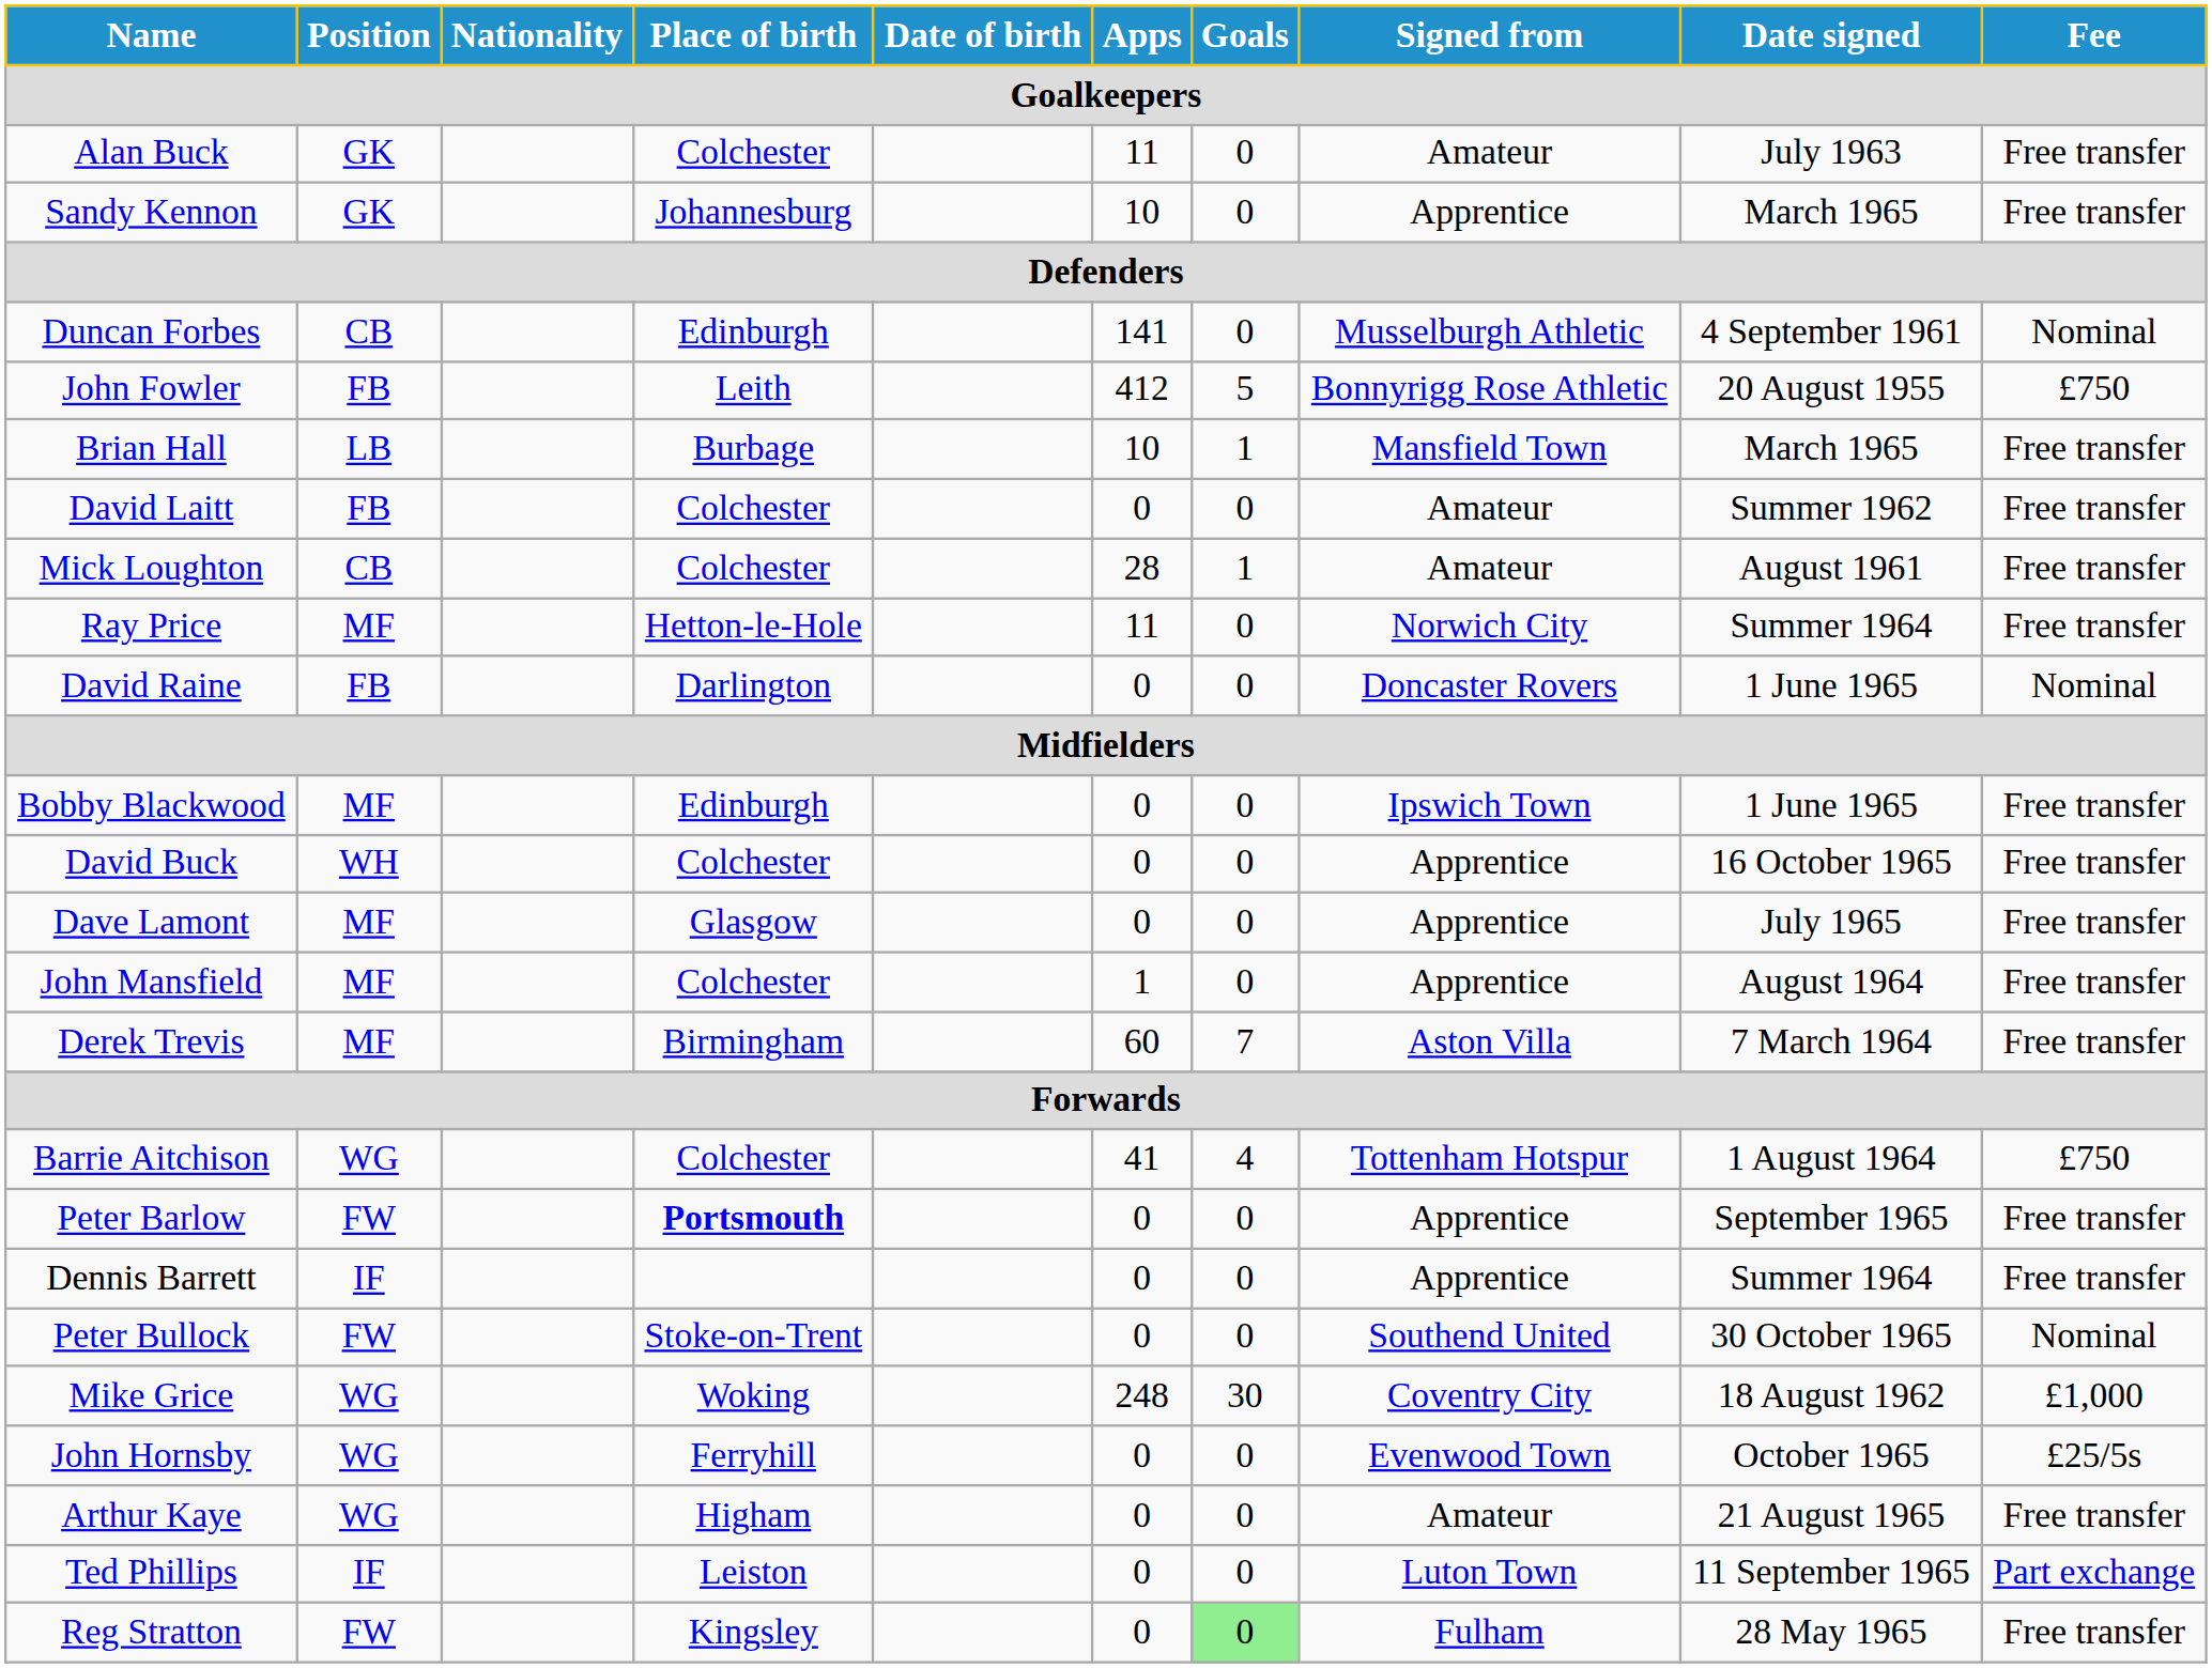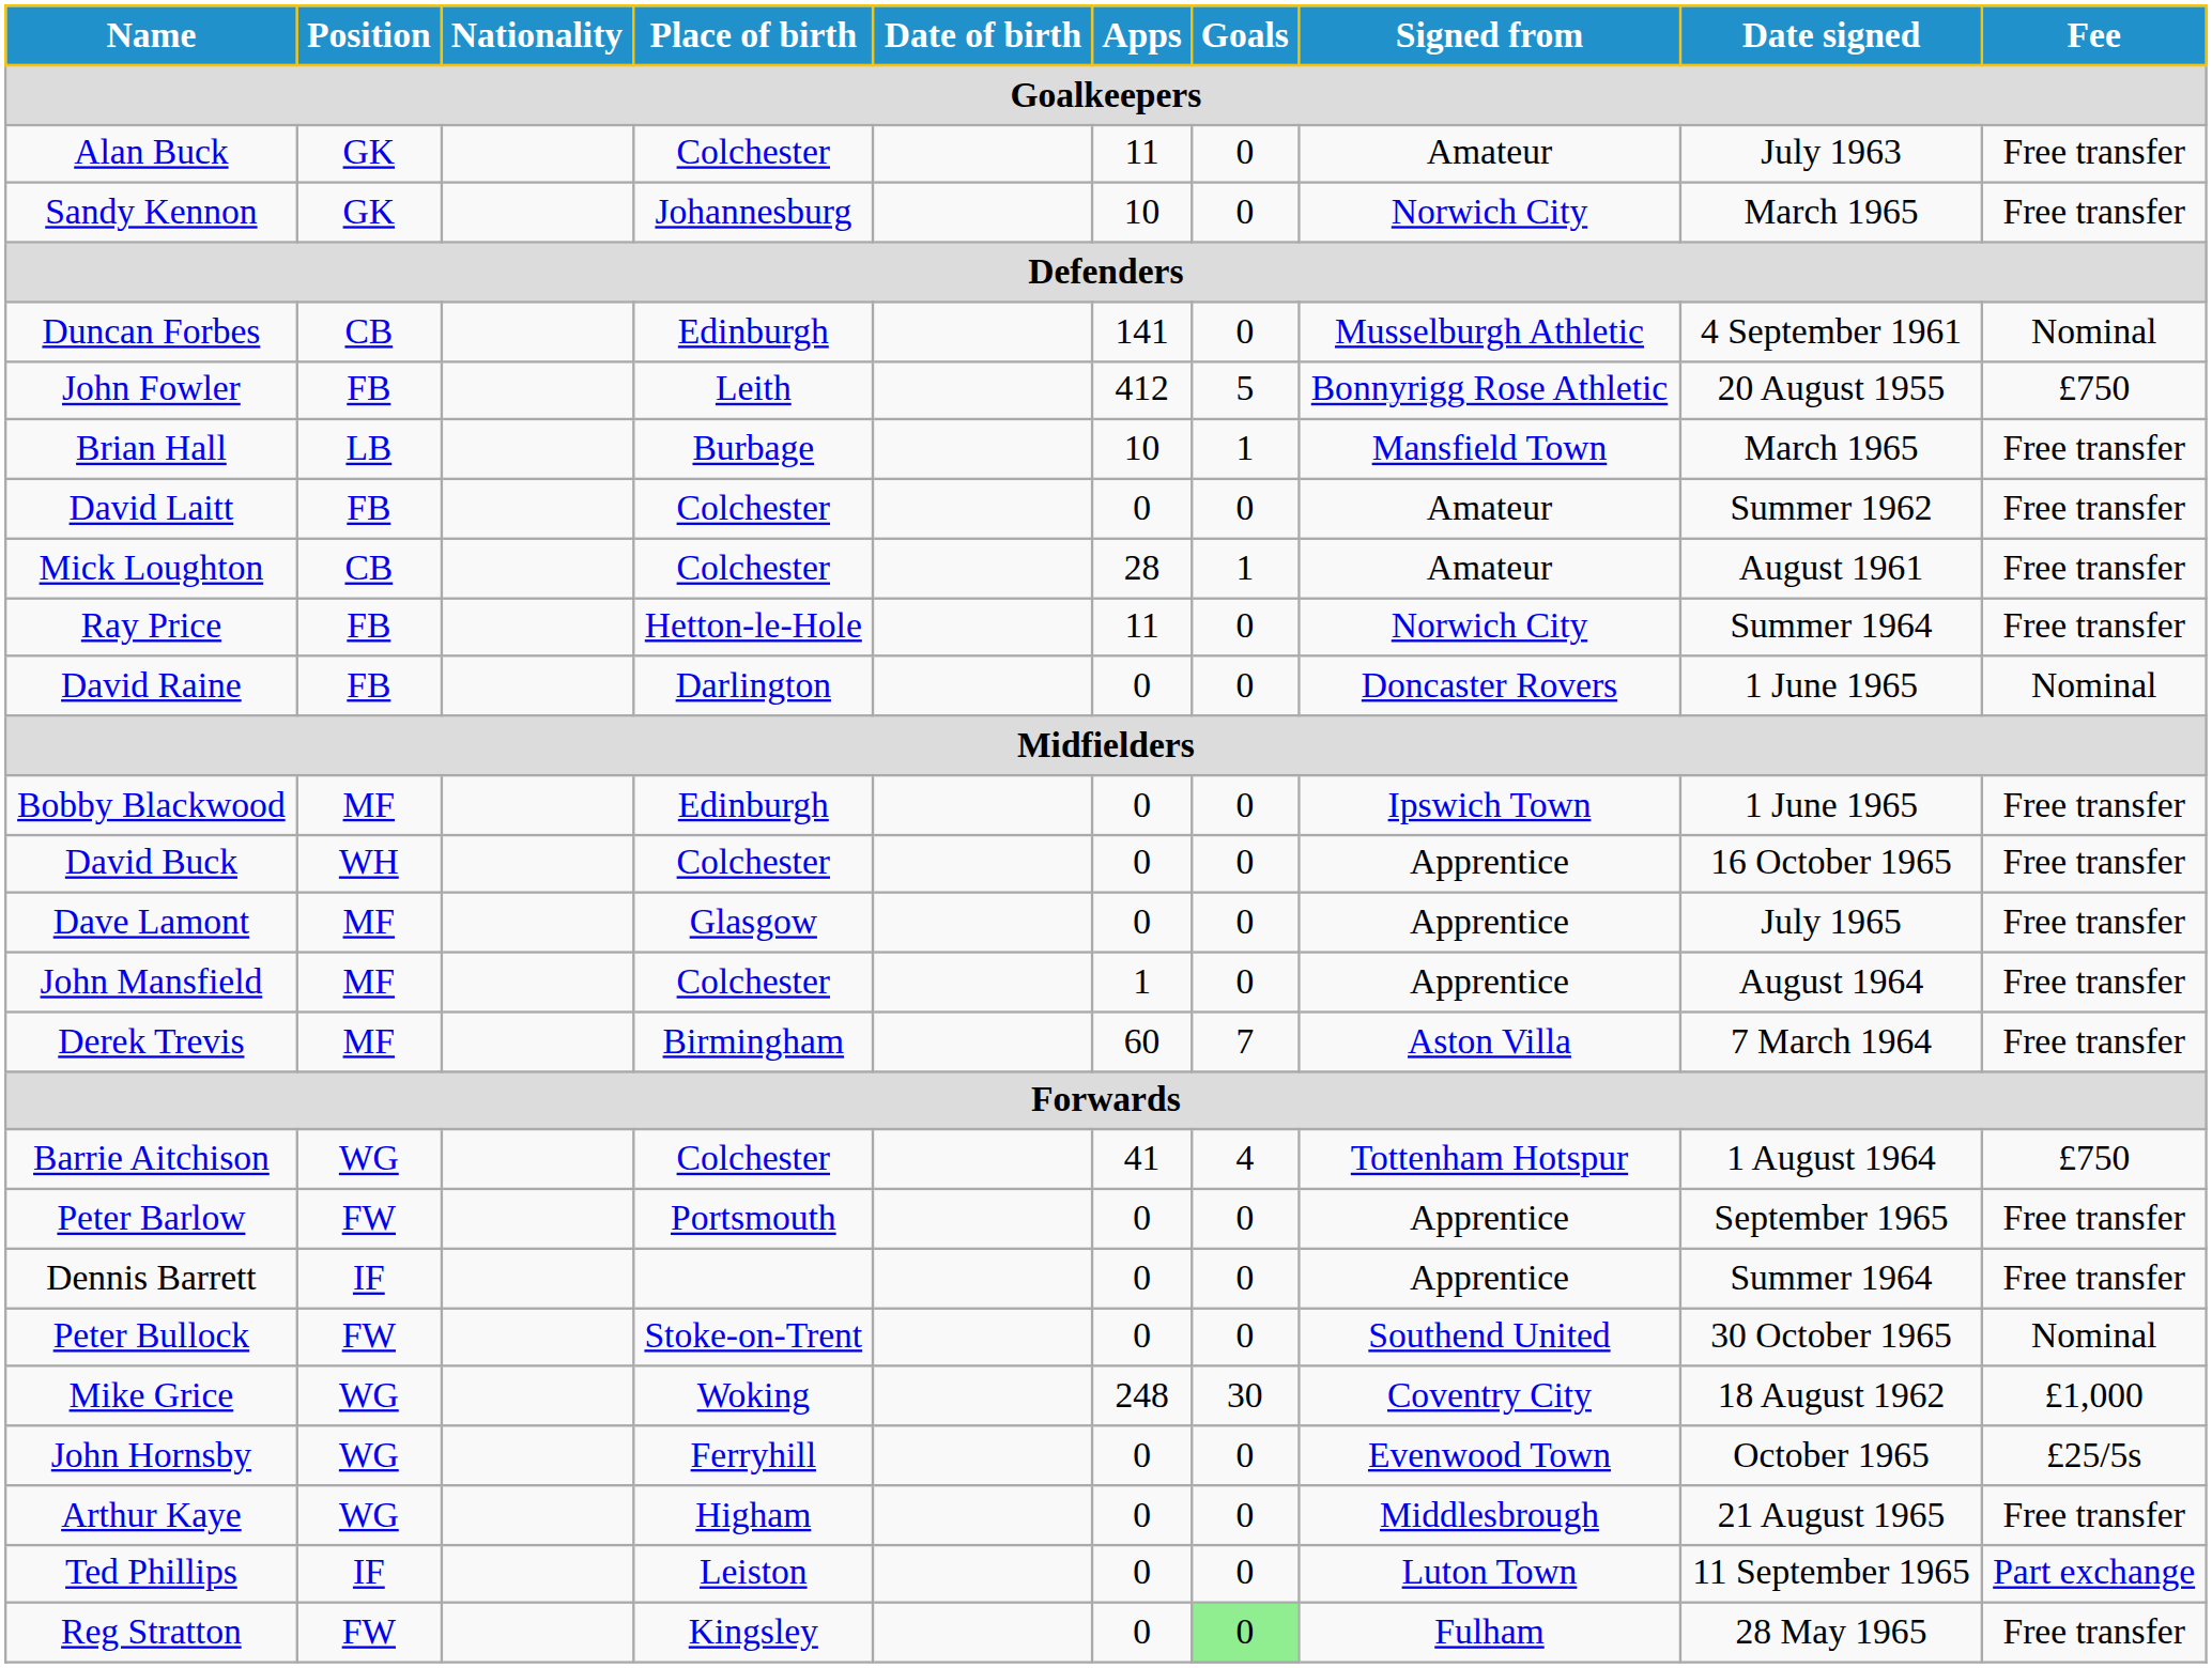Sandy Kennon | Signed from: Apprentice -> Norwich City
Ray Price | Position: MF -> FB
Peter Barlow | Place of birth: bold -> normal
Arthur Kaye | Signed from: Amateur -> Middlesbrough
